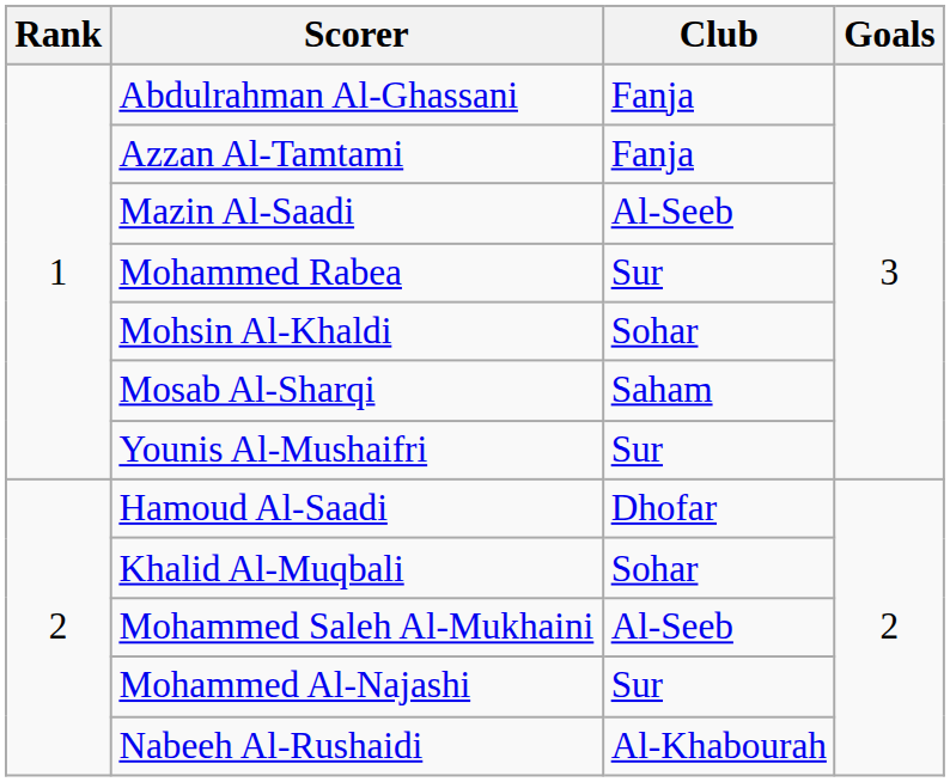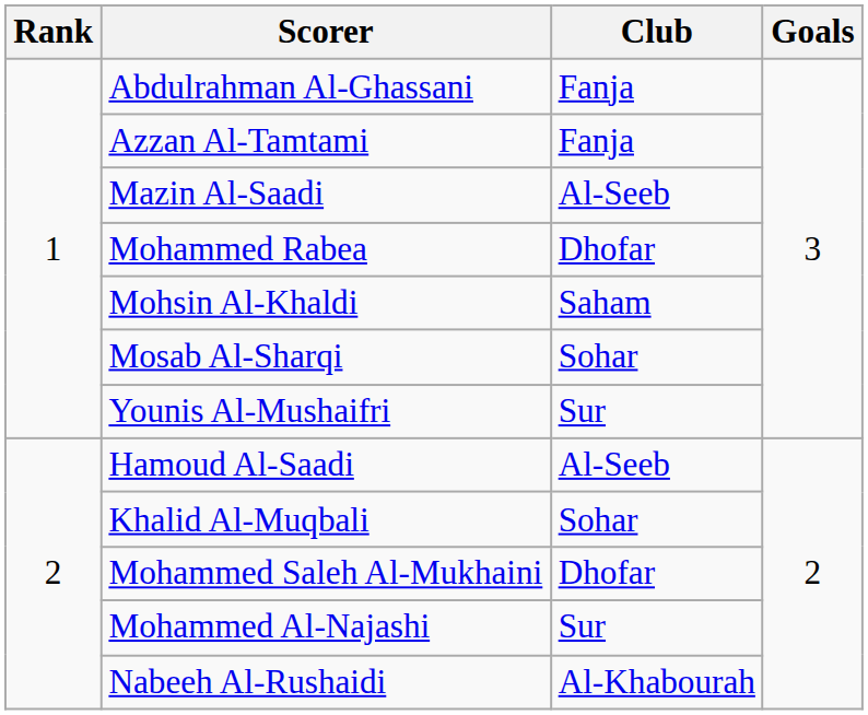Mohammed Rabea | Club: Sur -> Dhofar
Mohsin Al-Khaldi | Club: Sohar -> Saham
Mosab Al-Sharqi | Club: Saham -> Sohar
Hamoud Al-Saadi | Club: Dhofar -> Al-Seeb
Mohammed Saleh Al-Mukhaini | Club: Al-Seeb -> Dhofar
